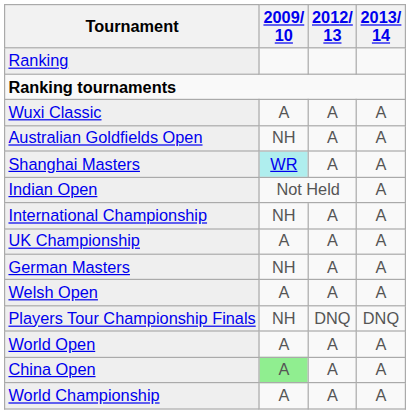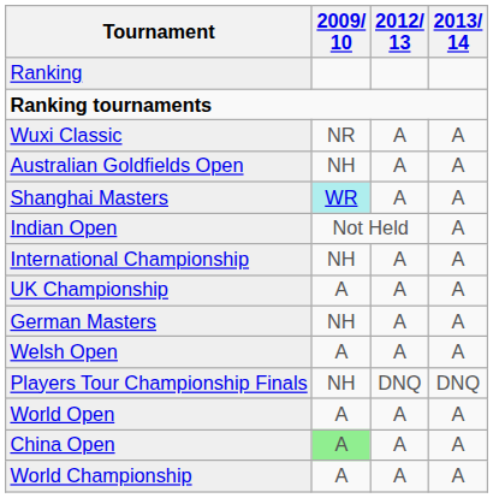Wuxi Classic | 2009/ 10: A -> NR
